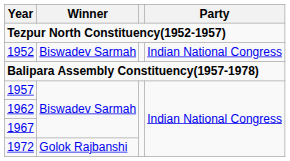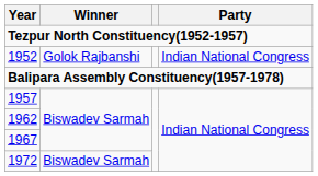1952 | Winner: Biswadev Sarmah -> Golok Rajbanshi
1972 | Winner: Golok Rajbanshi -> Biswadev Sarmah
